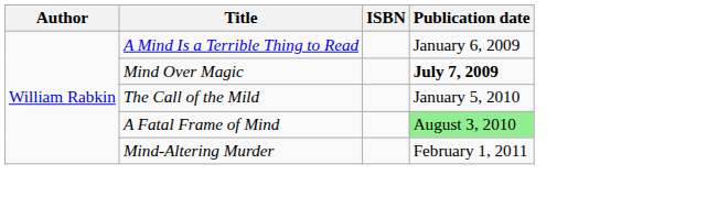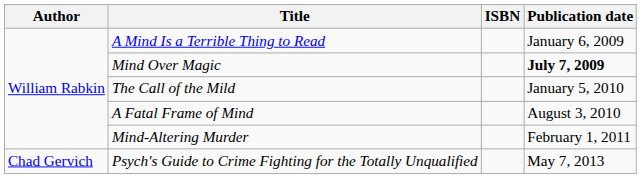A Fatal Frame of Mind | Publication date: lightgreen background -> no background
+ row: Chad Gervich | Psych's Guide to Crime Fighting for the Totally Unqualified | May 7, 2013
